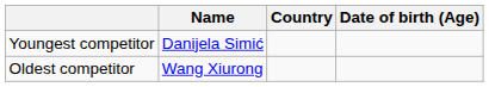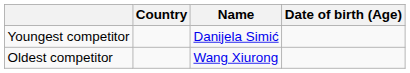columns swapped: Name <-> Country
